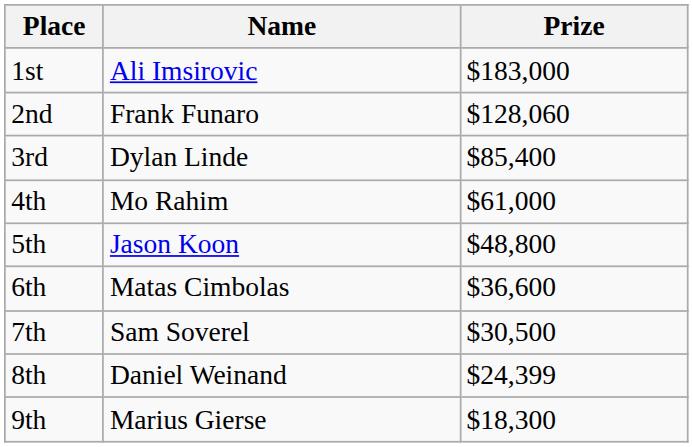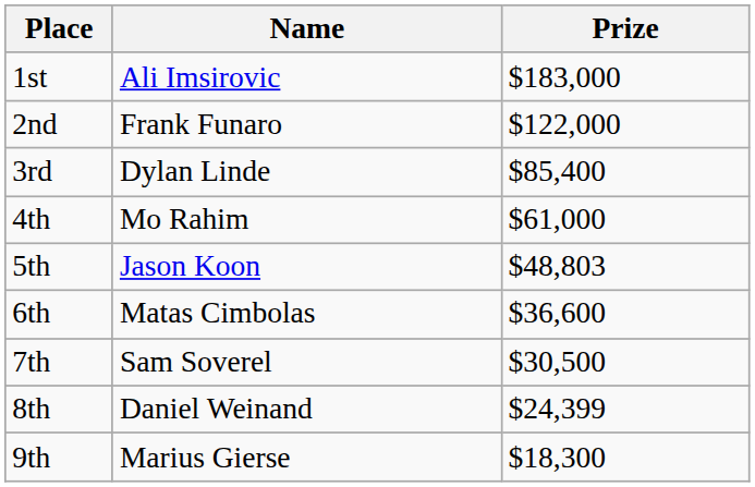2nd | Prize: $128,060 -> $122,000
5th | Prize: $48,800 -> $48,803
